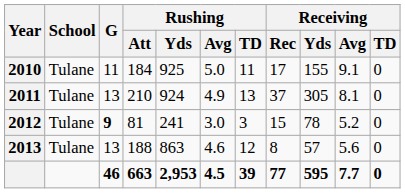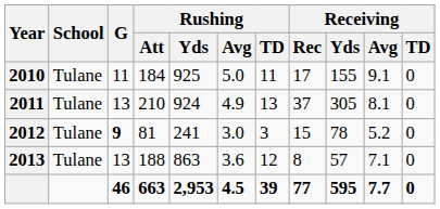2013 | Rushing / Avg: 4.6 -> 3.6
2013 | Receiving / Avg: 5.6 -> 7.1
